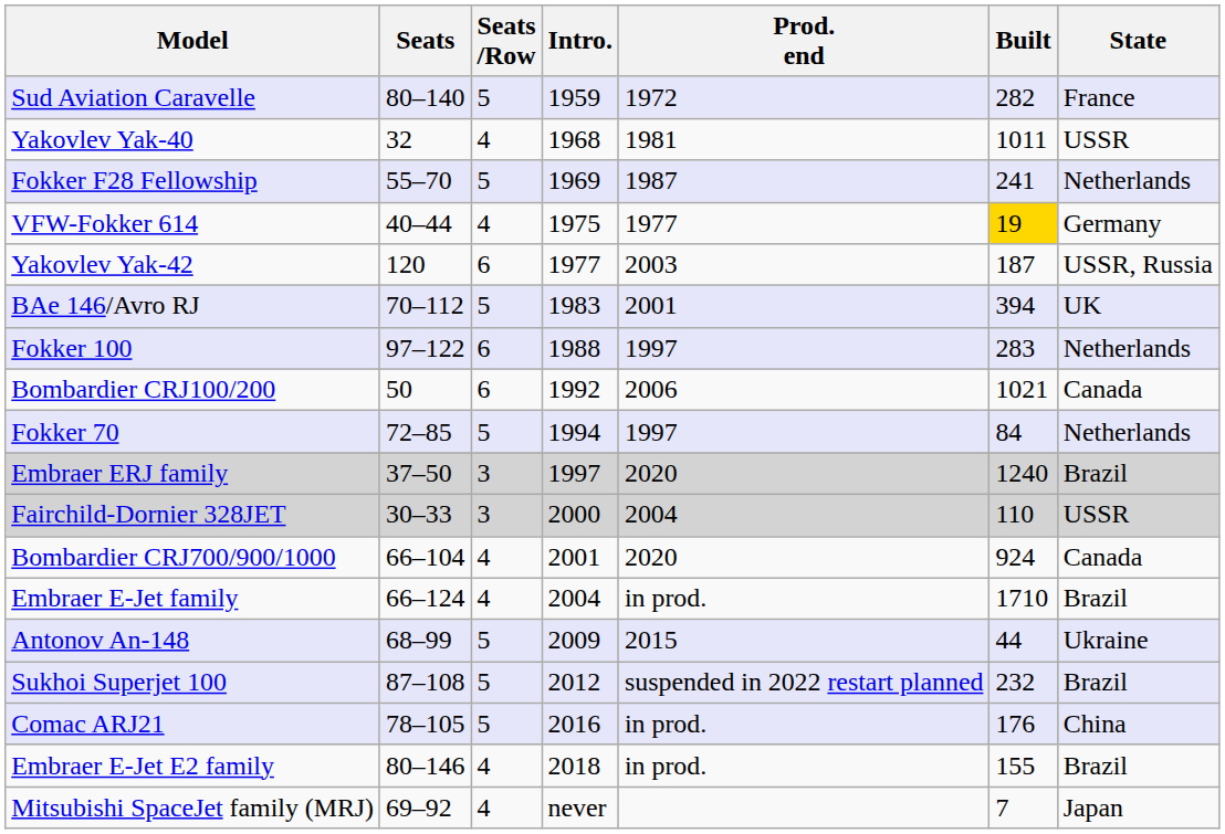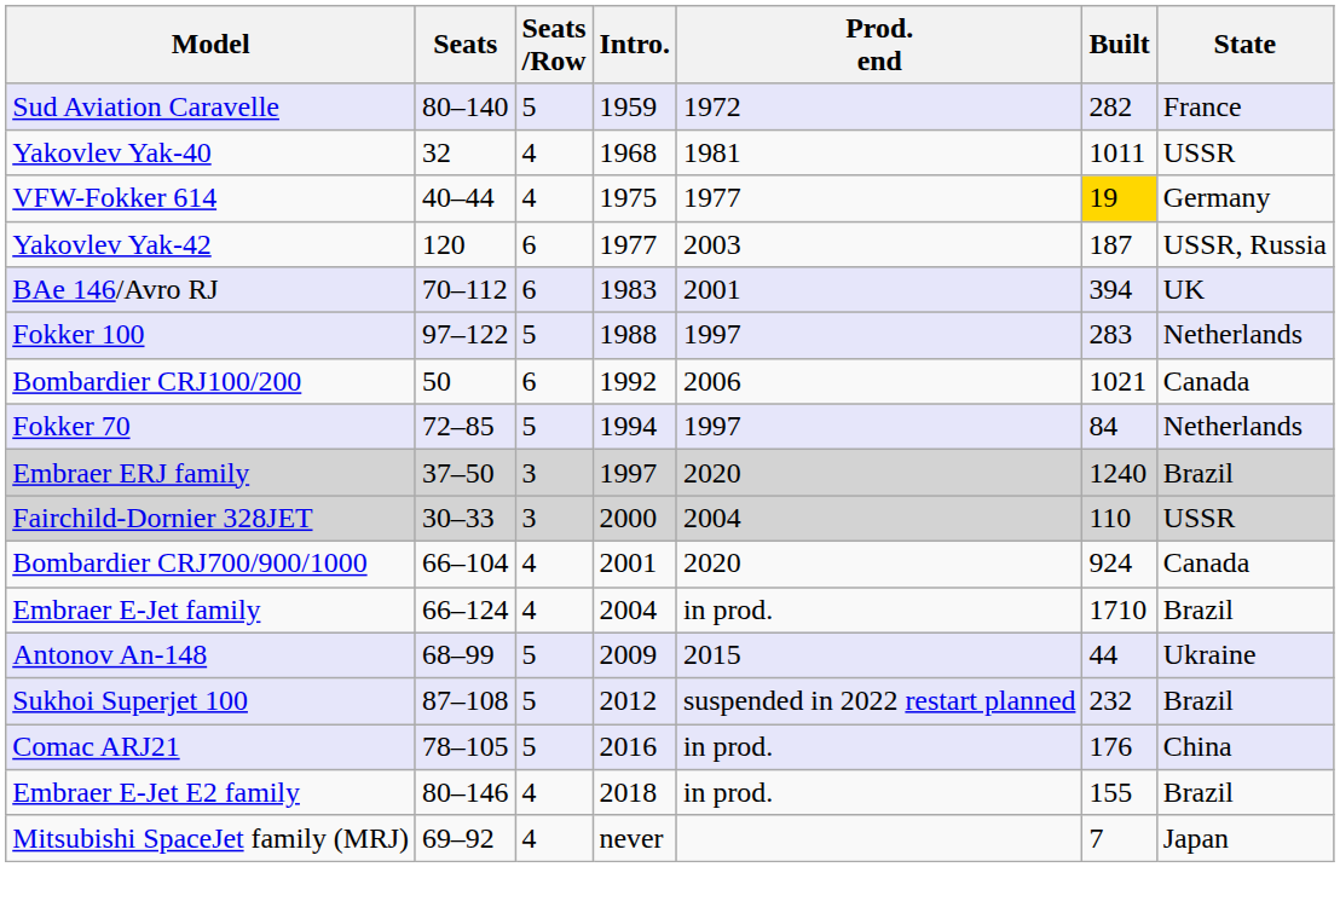- row: Fokker F28 Fellowship | 55–70 | 5 | 1969 | 1987 | 241 | Netherlands
BAe 146/Avro RJ | Seats /Row: 5 -> 6
Fokker 100 | Seats /Row: 6 -> 5
